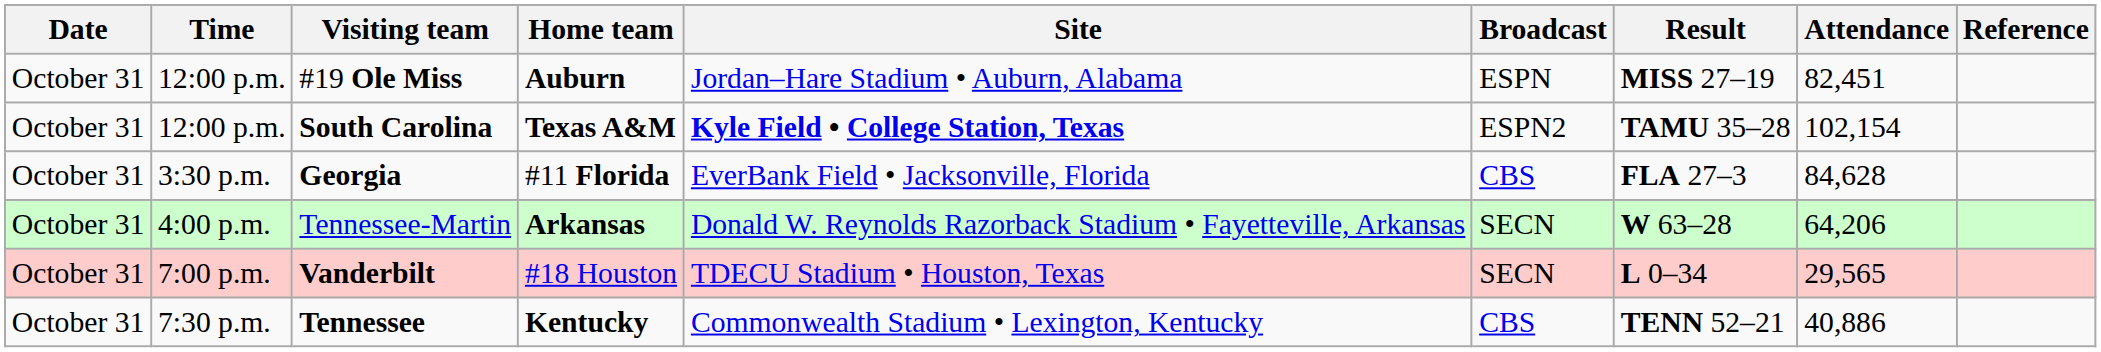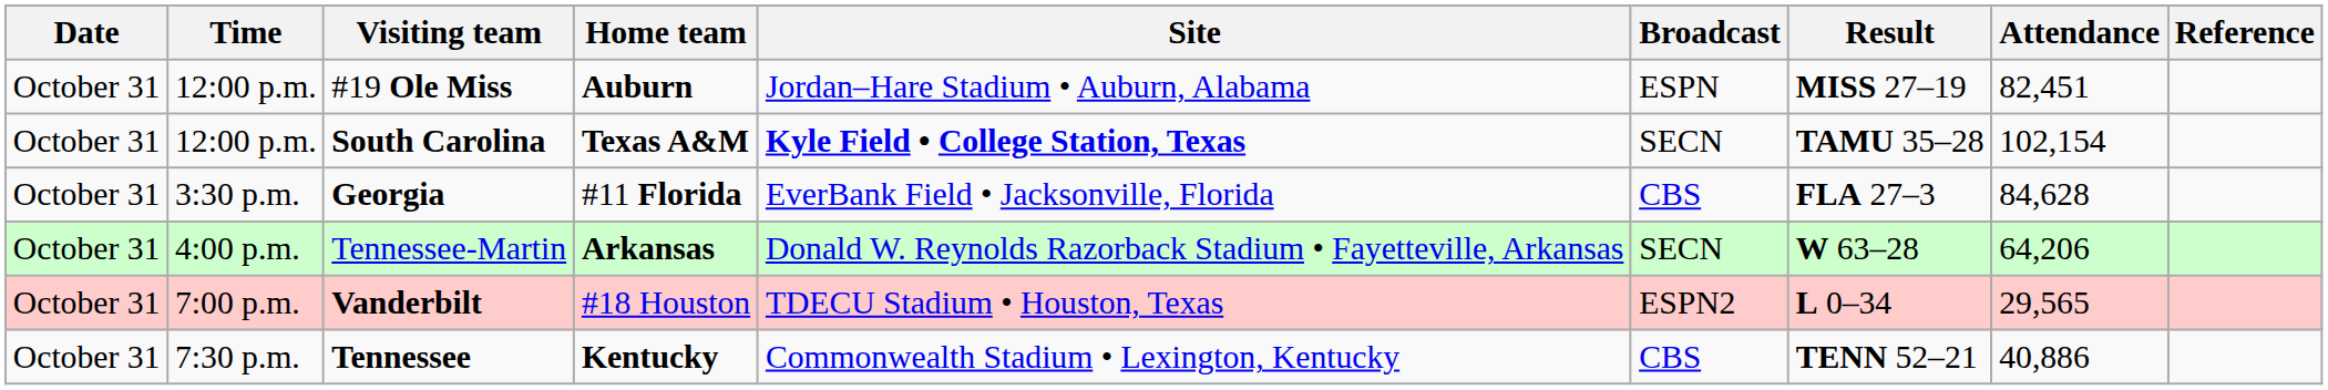South Carolina | Broadcast: ESPN2 -> SECN
Vanderbilt | Broadcast: SECN -> ESPN2
